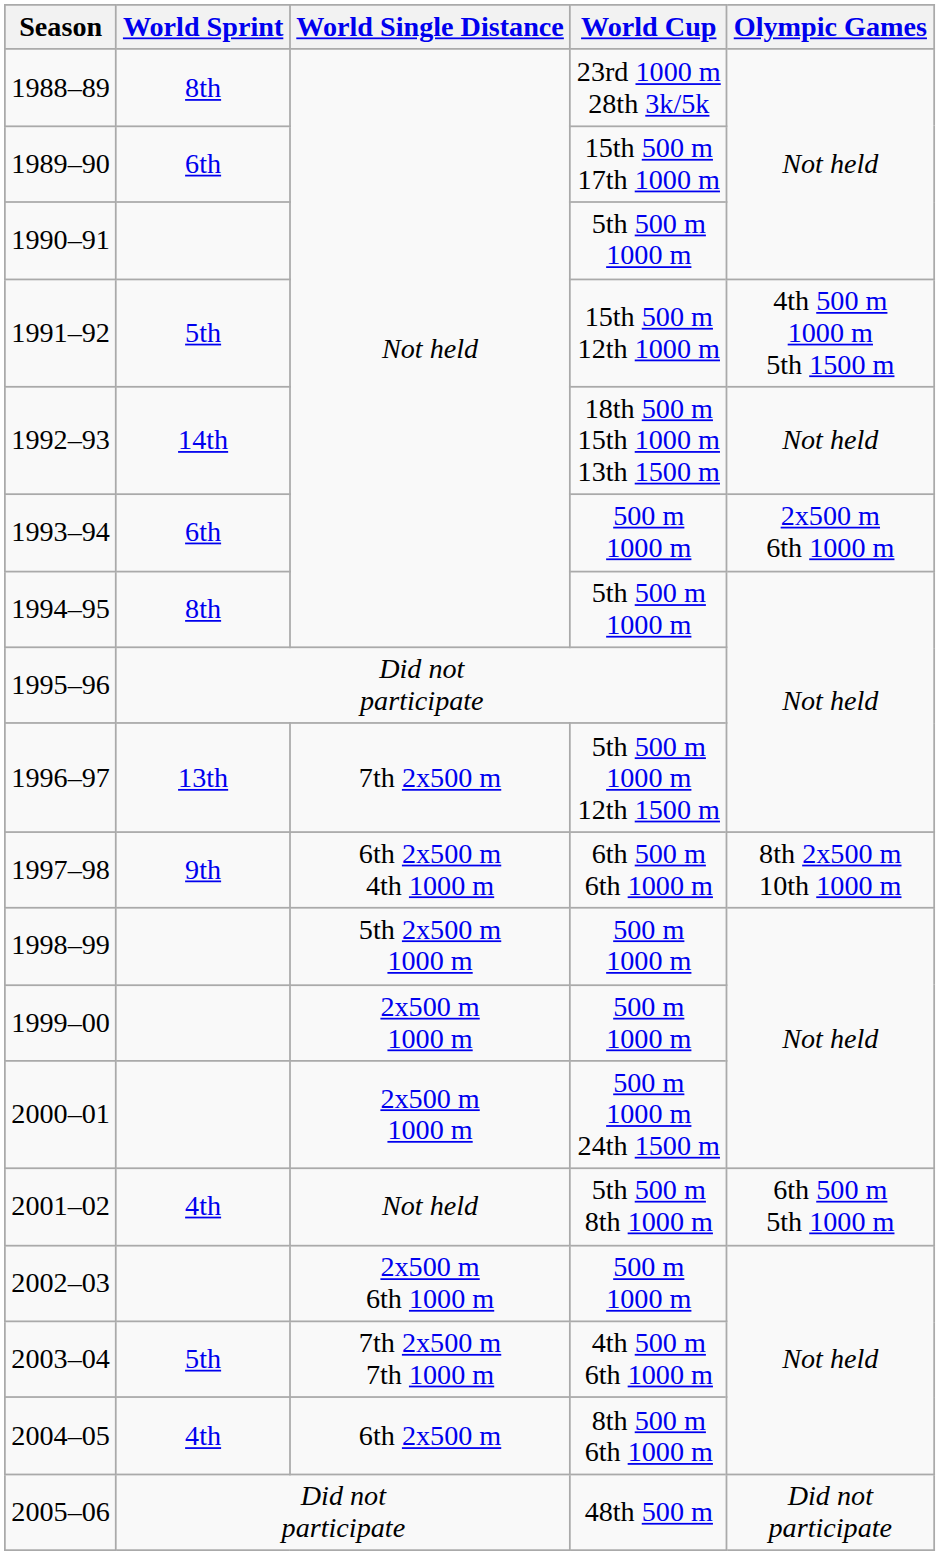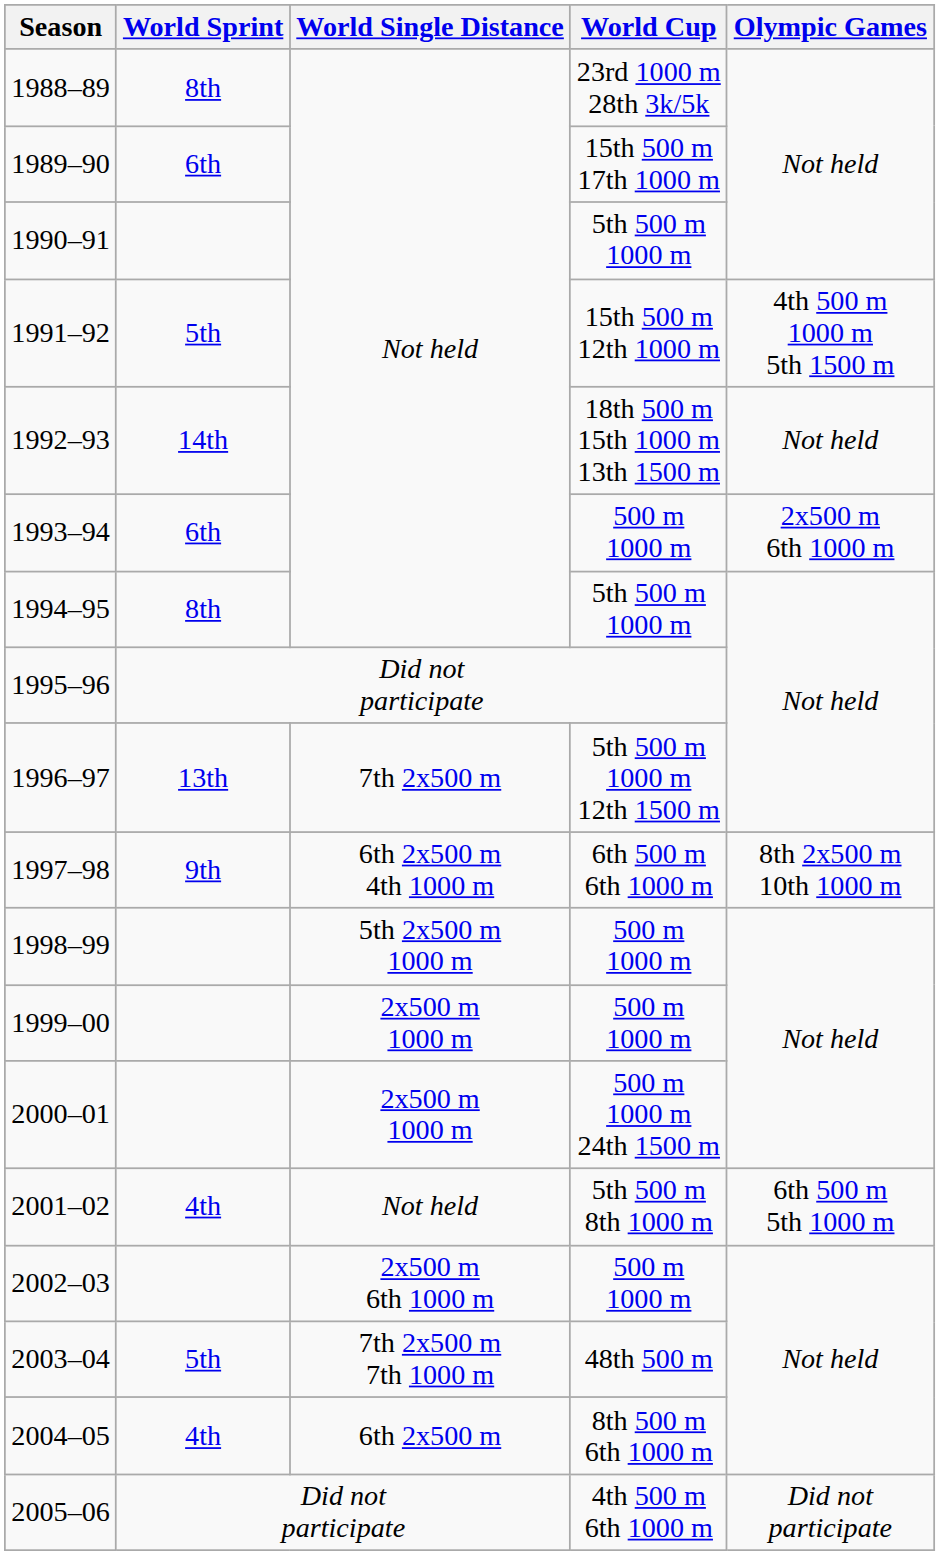2003–04 | World Cup: 4th 500 m 6th 1000 m -> 48th 500 m
2005–06 | World Cup: 48th 500 m -> 4th 500 m 6th 1000 m
